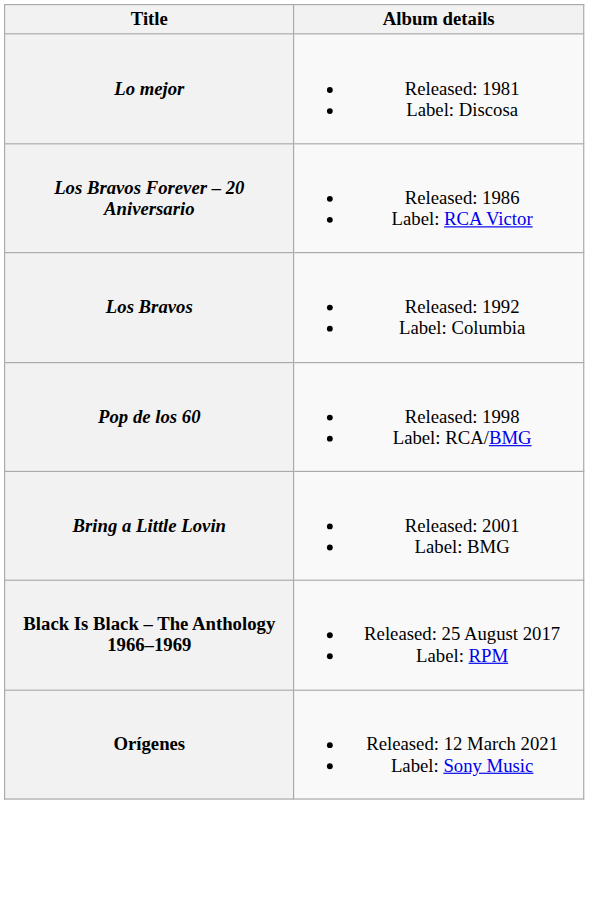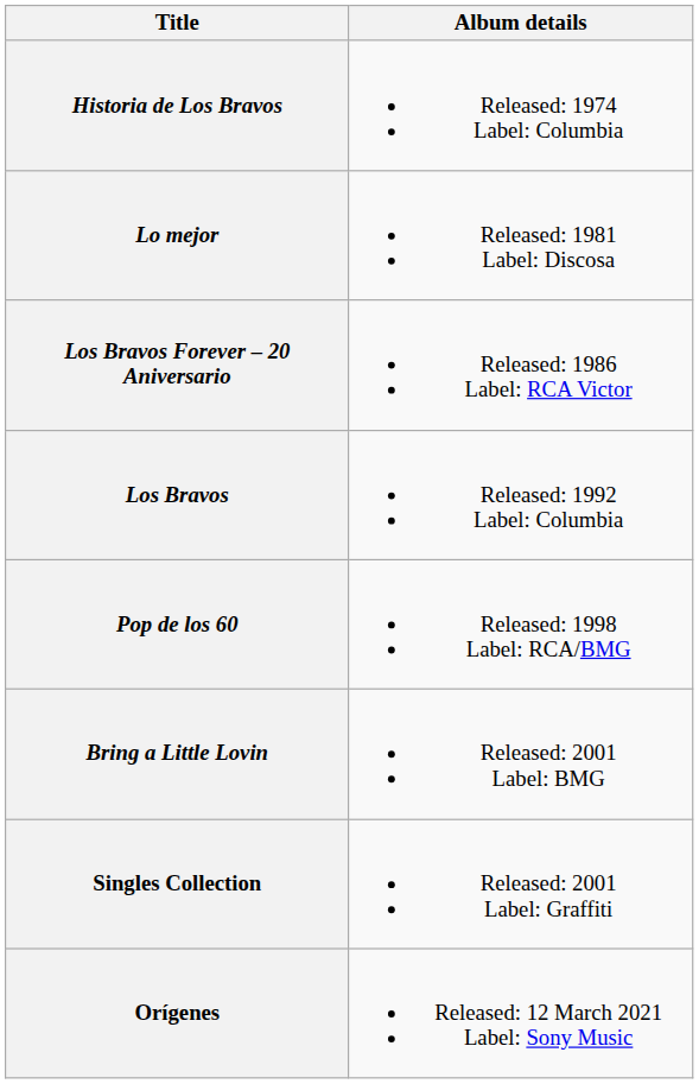+ row: Historia de Los Bravos | Released: 1974 Label: Columbia
+ row: Singles Collection | Released: 2001 Label: Graffiti
- row: Black Is Black – The Anthology 1966–1969 | Released: 25 August 2017 Label: RPM
